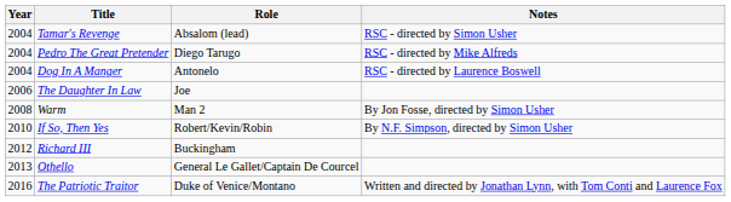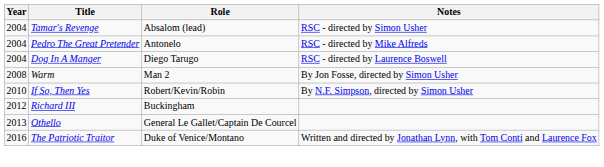Pedro The Great Pretender | Role: Diego Tarugo -> Antonelo
Dog In A Manger | Role: Antonelo -> Diego Tarugo
- row: 2006 | The Daughter In Law | Joe
